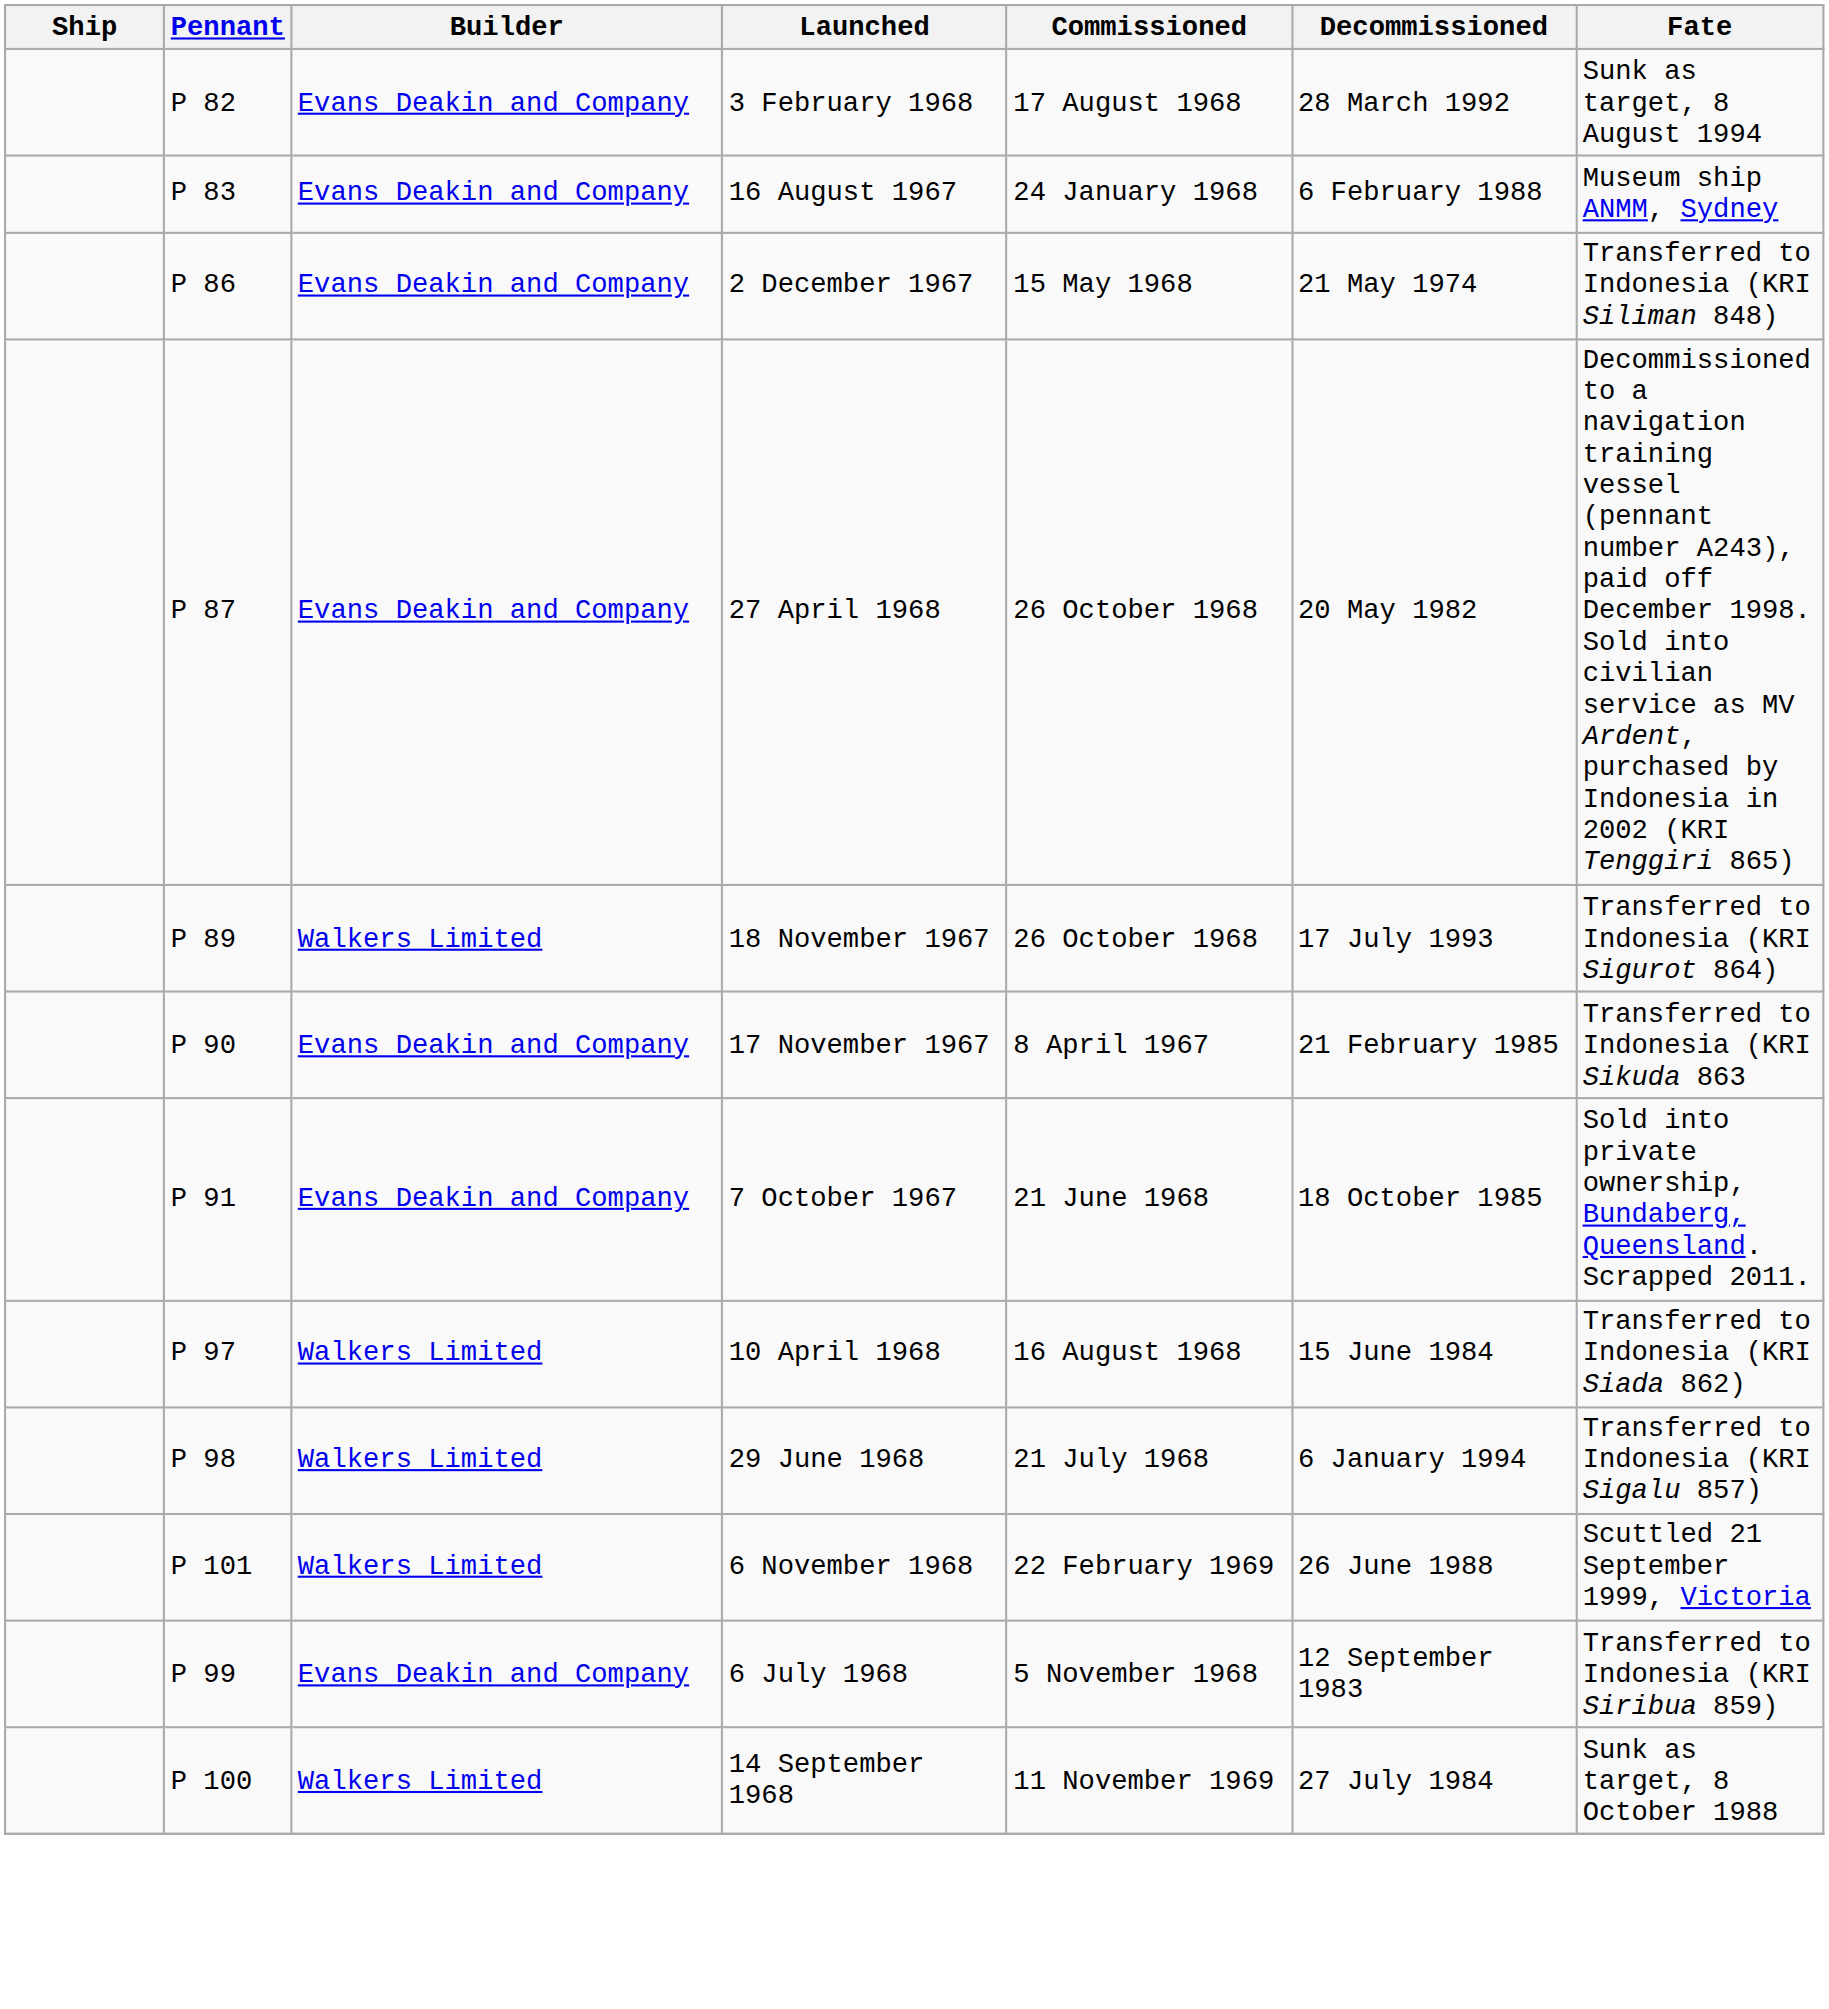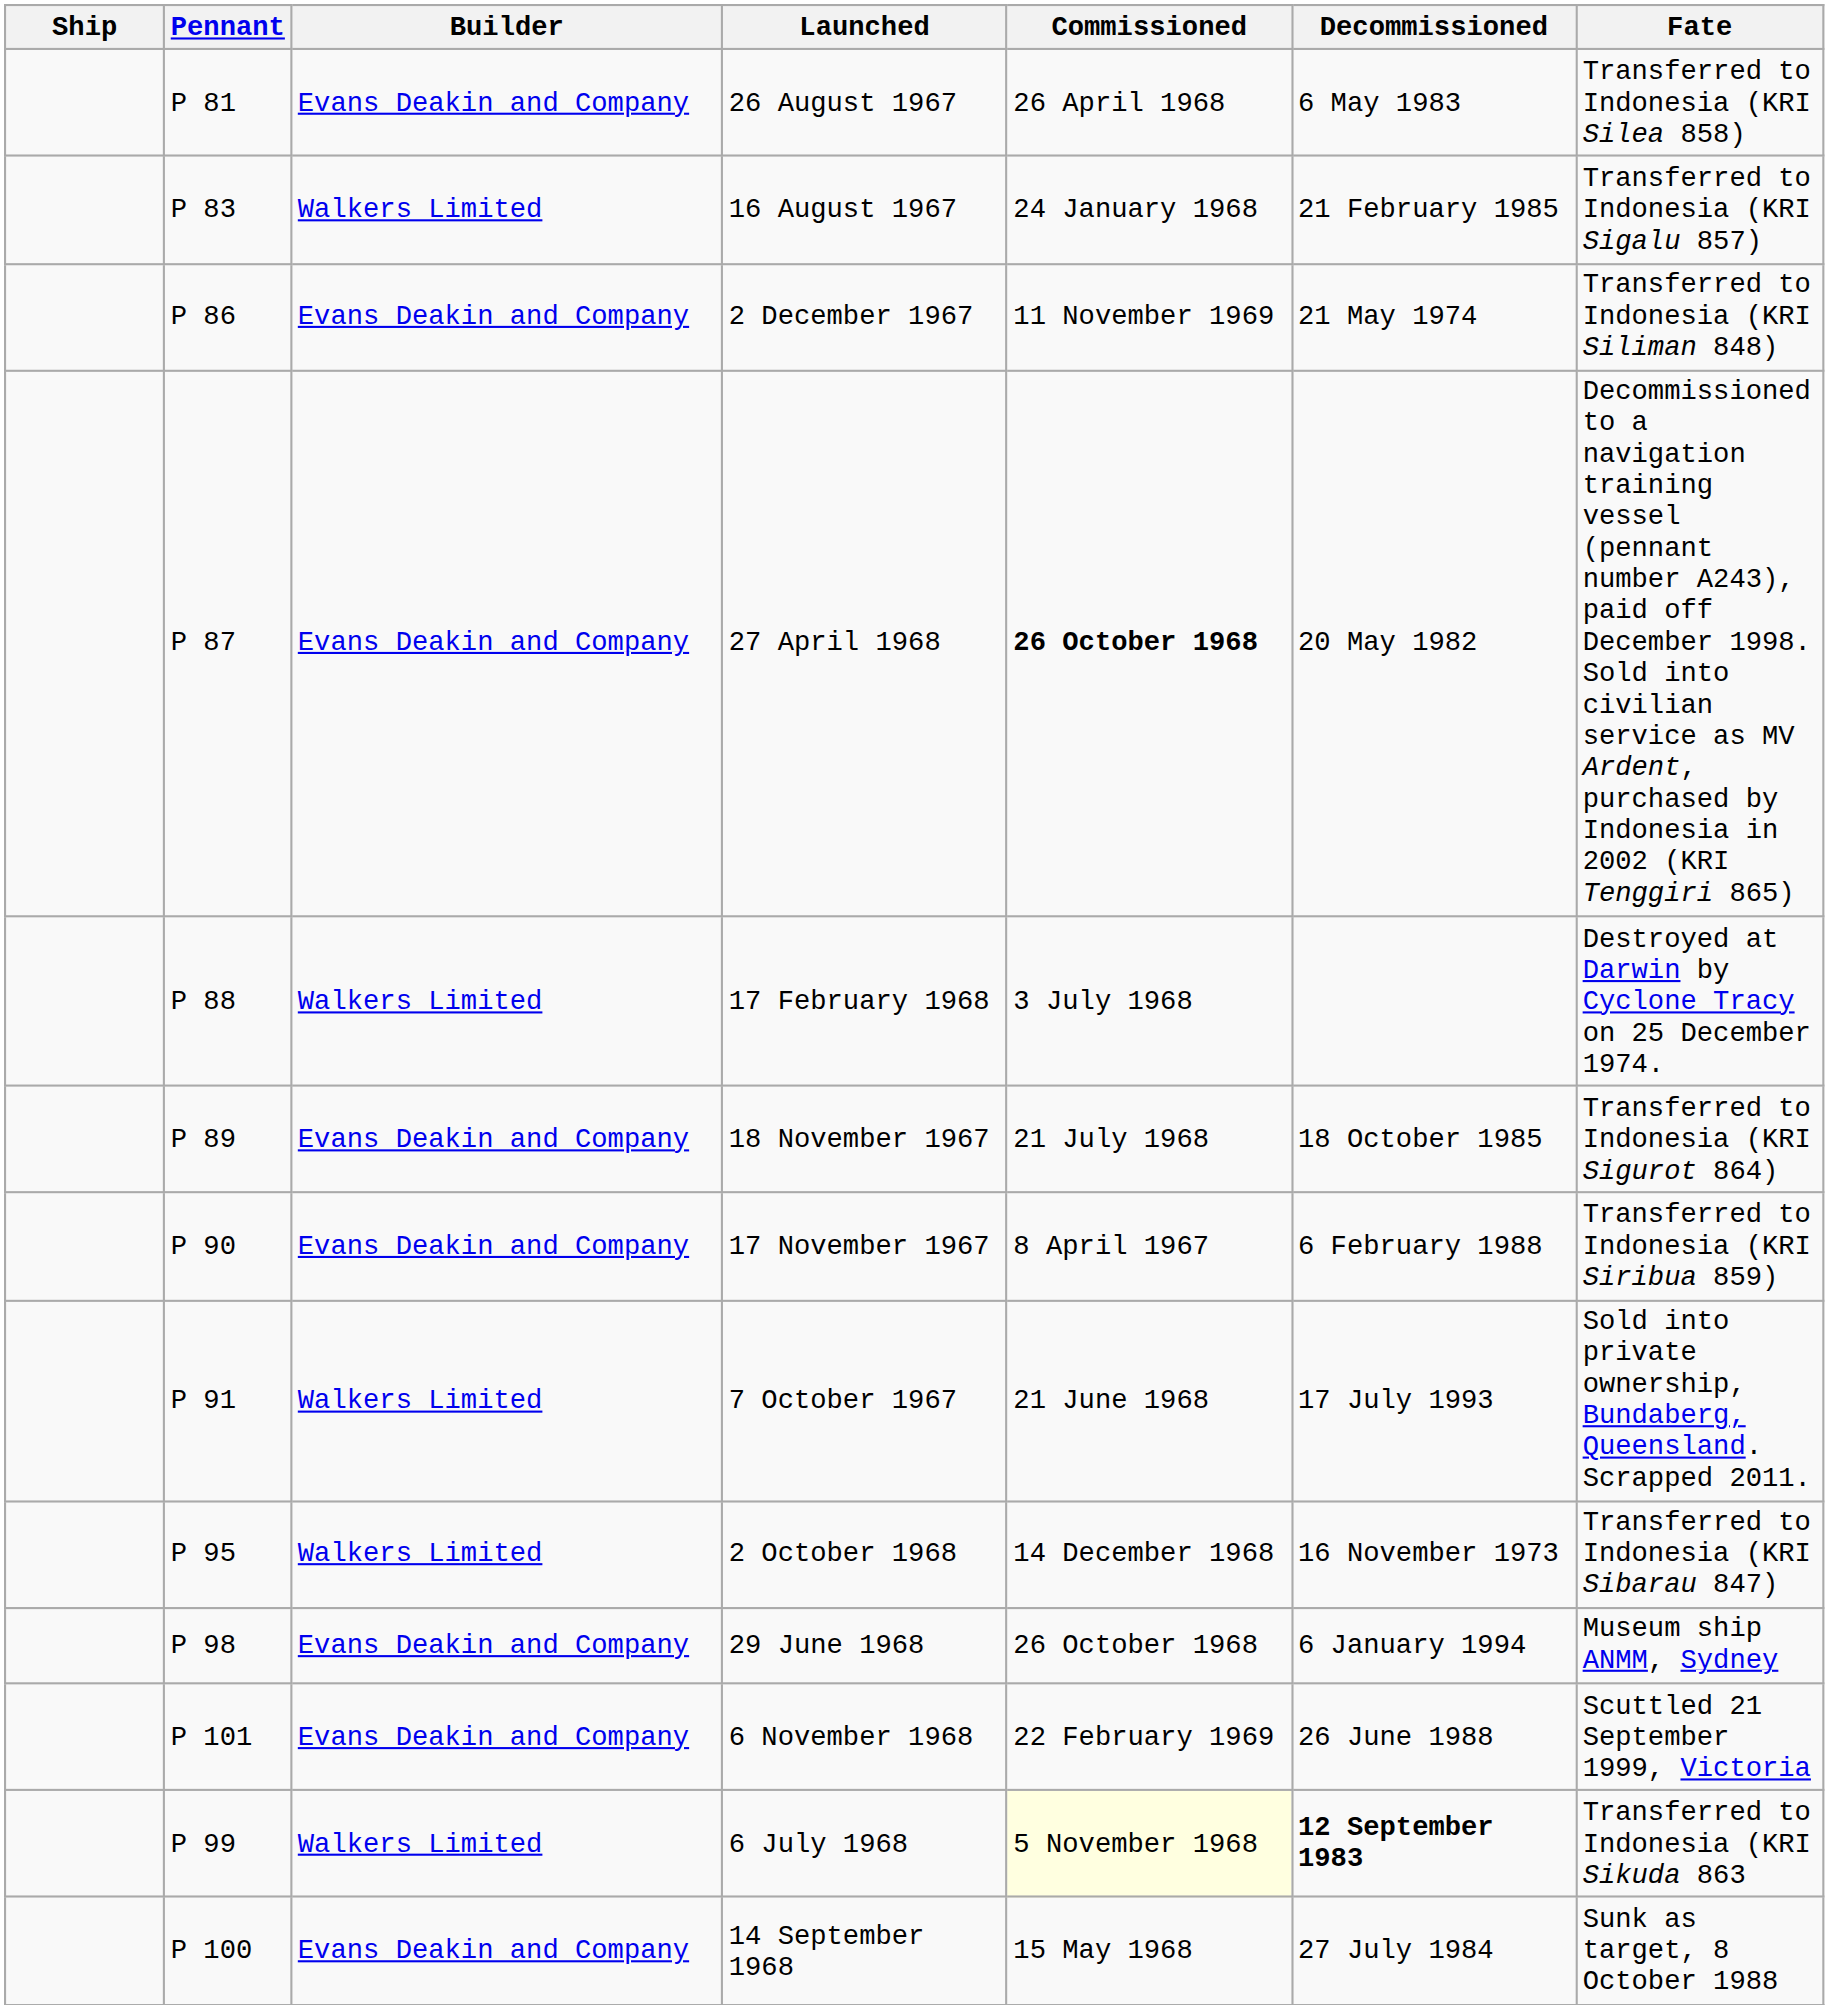+ row: P 81 | Evans Deakin and Company | 26 August 1967 | 26 April 1968 | 6 May 1983 | Transferred to Indonesia (KRI Silea 858)
- row: P 82 | Evans Deakin and Company | 3 February 1968 | 17 August 1968 | 28 March 1992 | Sunk as target, 8 August 1994
16 August 1967 | Builder: Evans Deakin and Company -> Walkers Limited
16 August 1967 | Decommissioned: 6 February 1988 -> 21 February 1985
16 August 1967 | Fate: Museum ship ANMM, Sydney -> Transferred to Indonesia (KRI Sigalu 857)
2 December 1967 | Commissioned: 15 May 1968 -> 11 November 1969
27 April 1968 | Commissioned: normal -> bold
+ row: P 88 | Walkers Limited | 17 February 1968 | 3 July 1968 | Destroyed at Darwin by Cyclone Tracy on 25 December 1974.
18 November 1967 | Builder: Walkers Limited -> Evans Deakin and Company
18 November 1967 | Commissioned: 26 October 1968 -> 21 July 1968
18 November 1967 | Decommissioned: 17 July 1993 -> 18 October 1985
17 November 1967 | Decommissioned: 21 February 1985 -> 6 February 1988
17 November 1967 | Fate: Transferred to Indonesia (KRI Sikuda 863 -> Transferred to Indonesia (KRI Siribua 859)
7 October 1967 | Builder: Evans Deakin and Company -> Walkers Limited
7 October 1967 | Decommissioned: 18 October 1985 -> 17 July 1993
+ row: P 95 | Walkers Limited | 2 October 1968 | 14 December 1968 | 16 November 1973 | Transferred to Indonesia (KRI Sibarau 847)
- row: P 97 | Walkers Limited | 10 April 1968 | 16 August 1968 | 15 June 1984 | Transferred to Indonesia (KRI Siada 862)
29 June 1968 | Builder: Walkers Limited -> Evans Deakin and Company
29 June 1968 | Commissioned: 21 July 1968 -> 26 October 1968
29 June 1968 | Fate: Transferred to Indonesia (KRI Sigalu 857) -> Museum ship ANMM, Sydney
6 November 1968 | Builder: Walkers Limited -> Evans Deakin and Company
6 July 1968 | Builder: Evans Deakin and Company -> Walkers Limited
6 July 1968 | Commissioned: no background -> lightyellow background
6 July 1968 | Decommissioned: normal -> bold
6 July 1968 | Fate: Transferred to Indonesia (KRI Siribua 859) -> Transferred to Indonesia (KRI Sikuda 863
14 September 1968 | Builder: Walkers Limited -> Evans Deakin and Company
14 September 1968 | Commissioned: 11 November 1969 -> 15 May 1968
